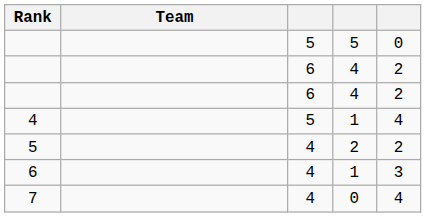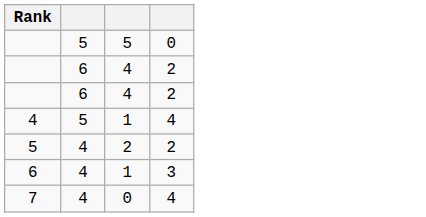- column: Team
